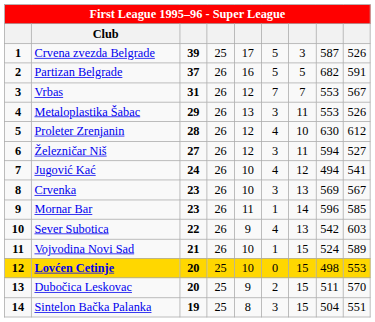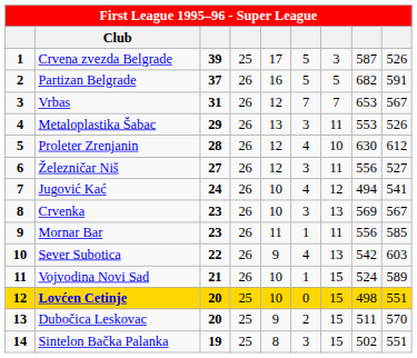Vrbas | column 8: 553 -> 653
Železničar Niš | column 8: 594 -> 556
Mornar Bar | column 7: 14 -> 11
Mornar Bar | column 8: 596 -> 556
Lovćen Cetinje | column 9: 553 -> 551
Sintelon Bačka Palanka | column 8: 504 -> 502
